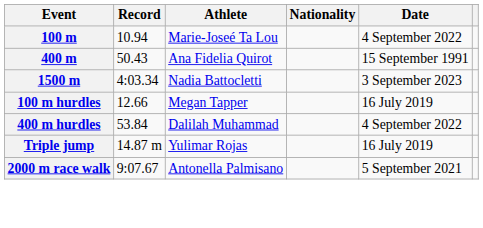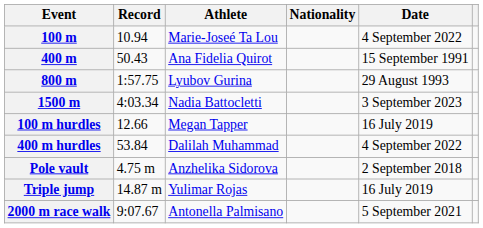+ row: 800 m | 1:57.75 | Lyubov Gurina | 29 August 1993
+ row: Pole vault | 4.75 m | Anzhelika Sidorova | 2 September 2018
